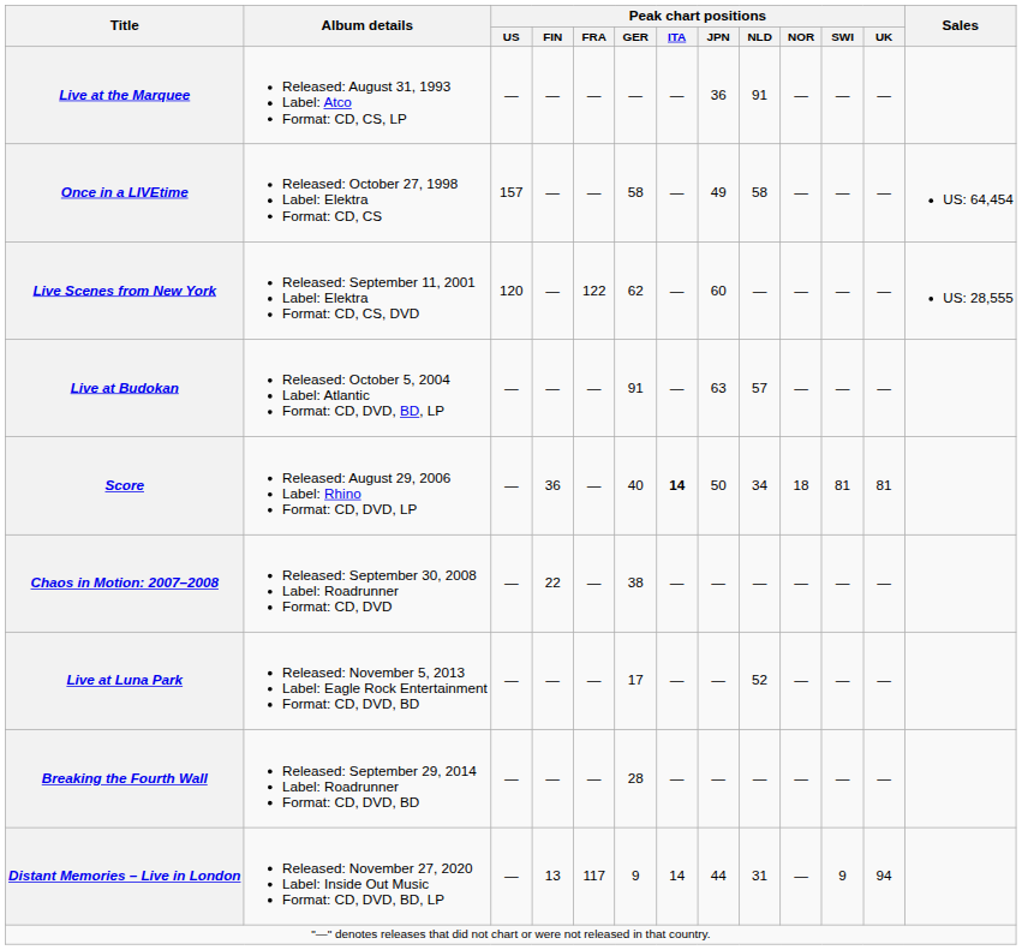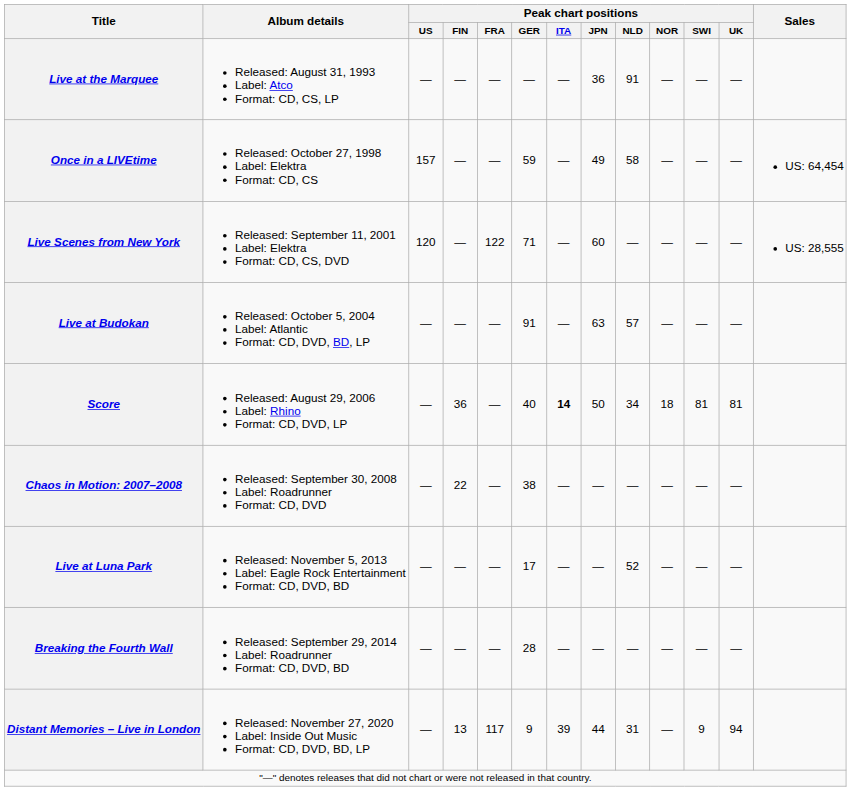Once in a LIVEtime | Peak chart positions / GER: 58 -> 59
Live Scenes from New York | Peak chart positions / GER: 62 -> 71
Distant Memories – Live in London | Peak chart positions / ITA: 14 -> 39
